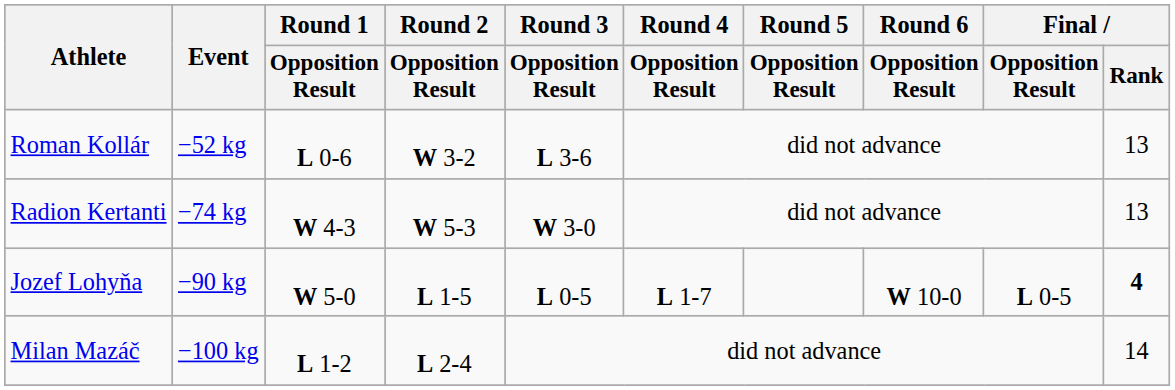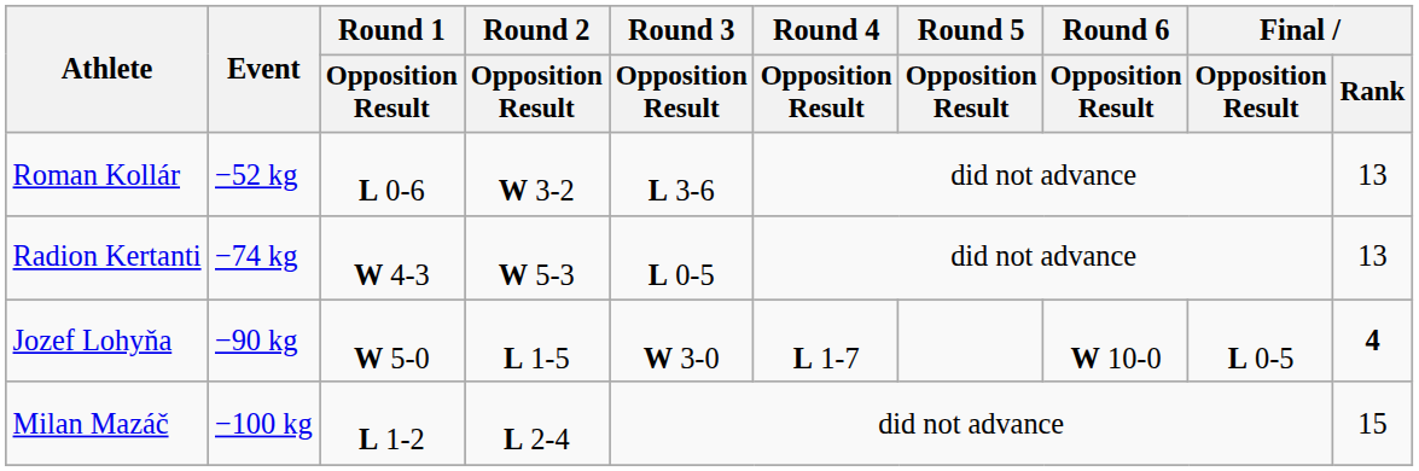Radion Kertanti | Round 3 / Opposition Result: W 3-0 -> L 0-5
Jozef Lohyňa | Round 3 / Opposition Result: L 0-5 -> W 3-0
Milan Mazáč | Final / Rank: 14 -> 15
